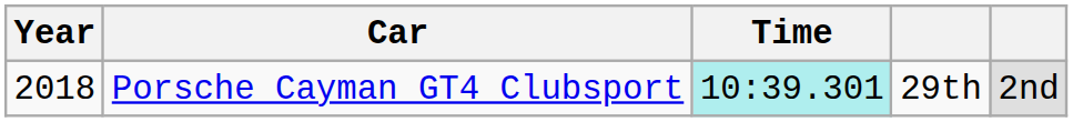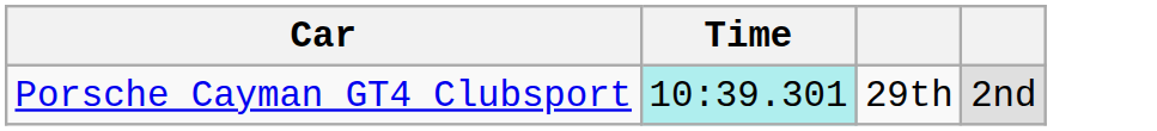- column: Year | 2018
